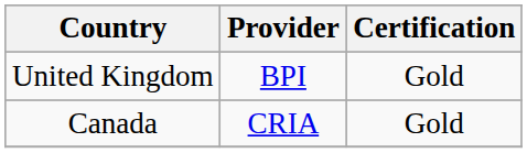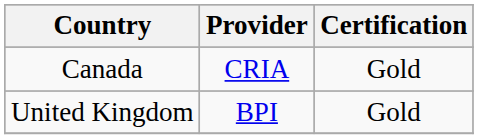rows swapped: Canada <-> United Kingdom
